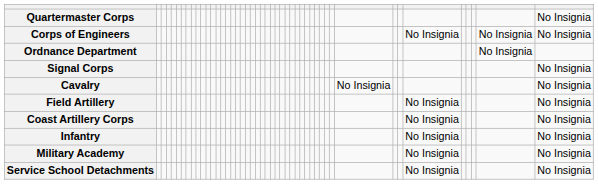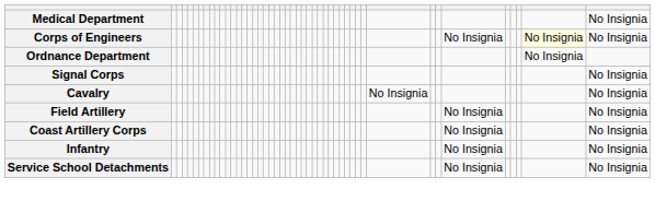- row: Quartermaster Corps | No Insignia
+ row: Medical Department | No Insignia
Corps of Engineers | column 45: no background -> lightyellow background
- row: Military Academy | No Insignia | No Insignia
